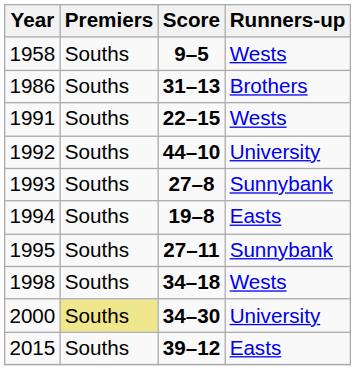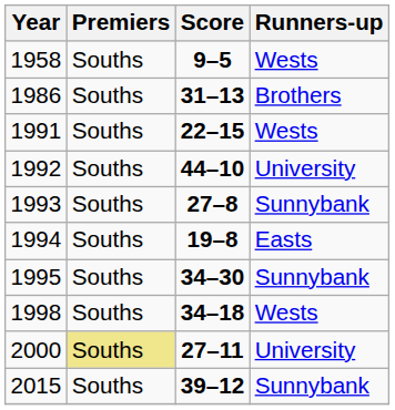1995 | Score: 27–11 -> 34–30
2000 | Score: 34–30 -> 27–11
2015 | Runners-up: Easts -> Sunnybank
